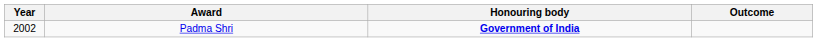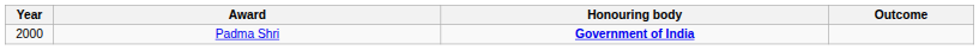Padma Shri | Year: 2002 -> 2000
